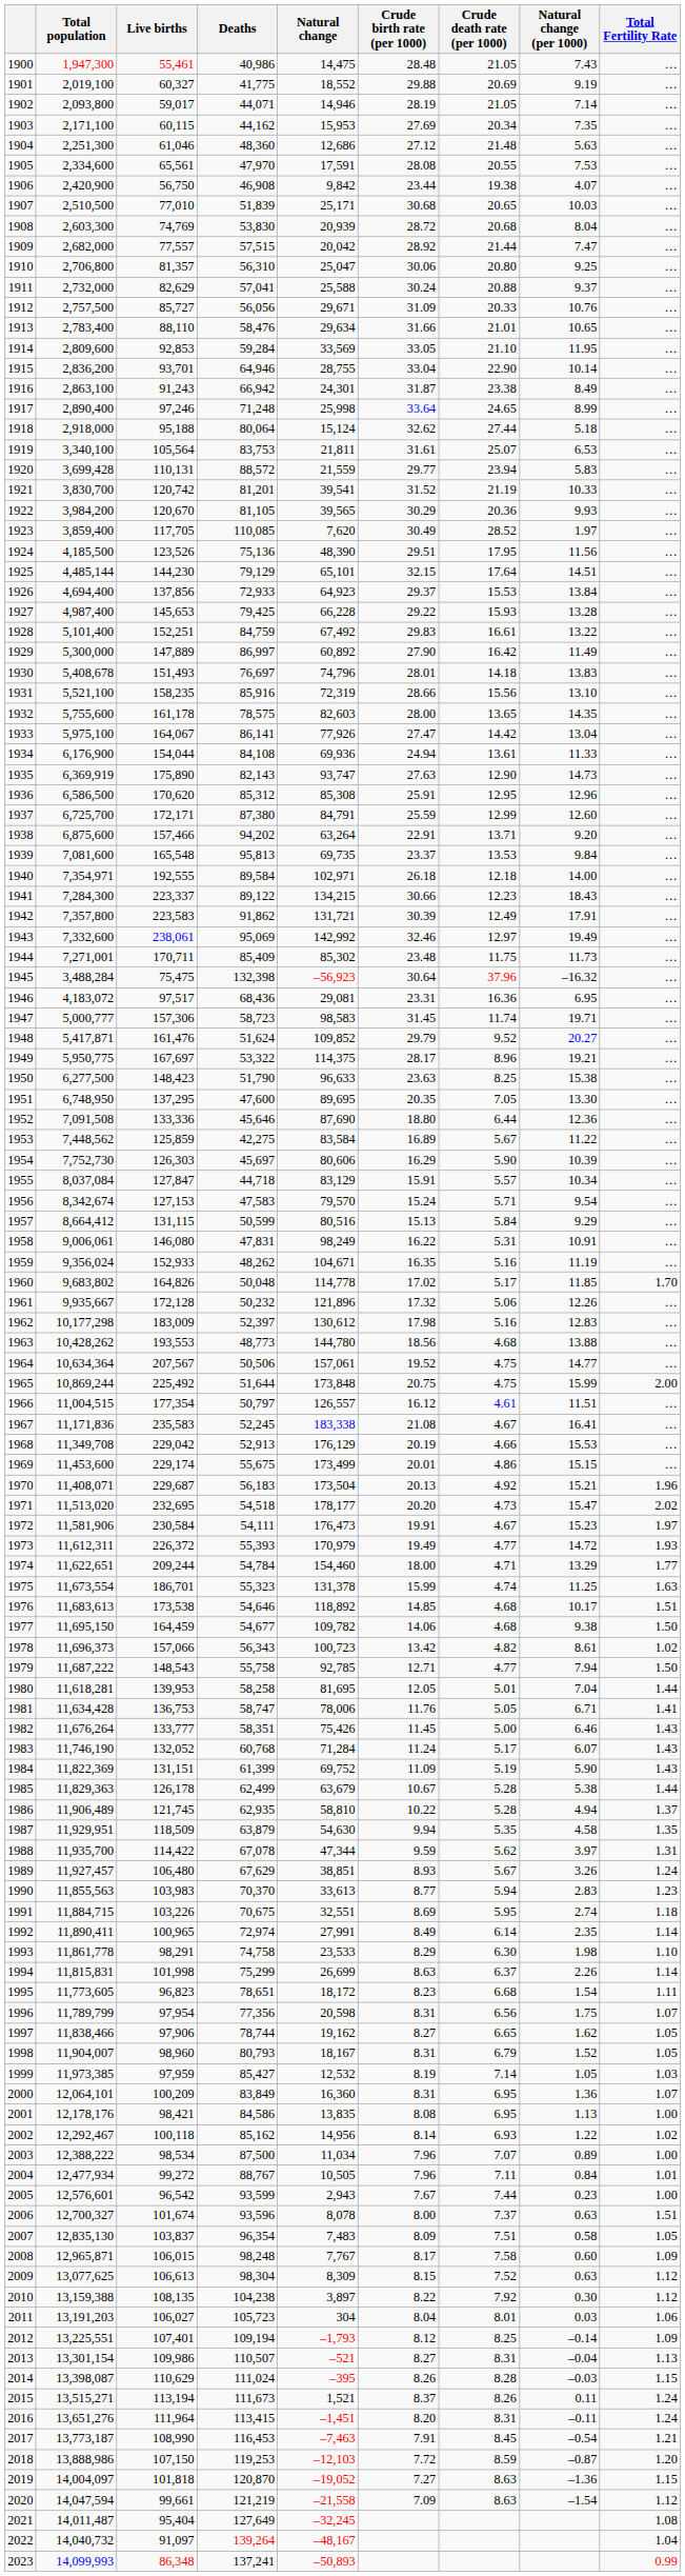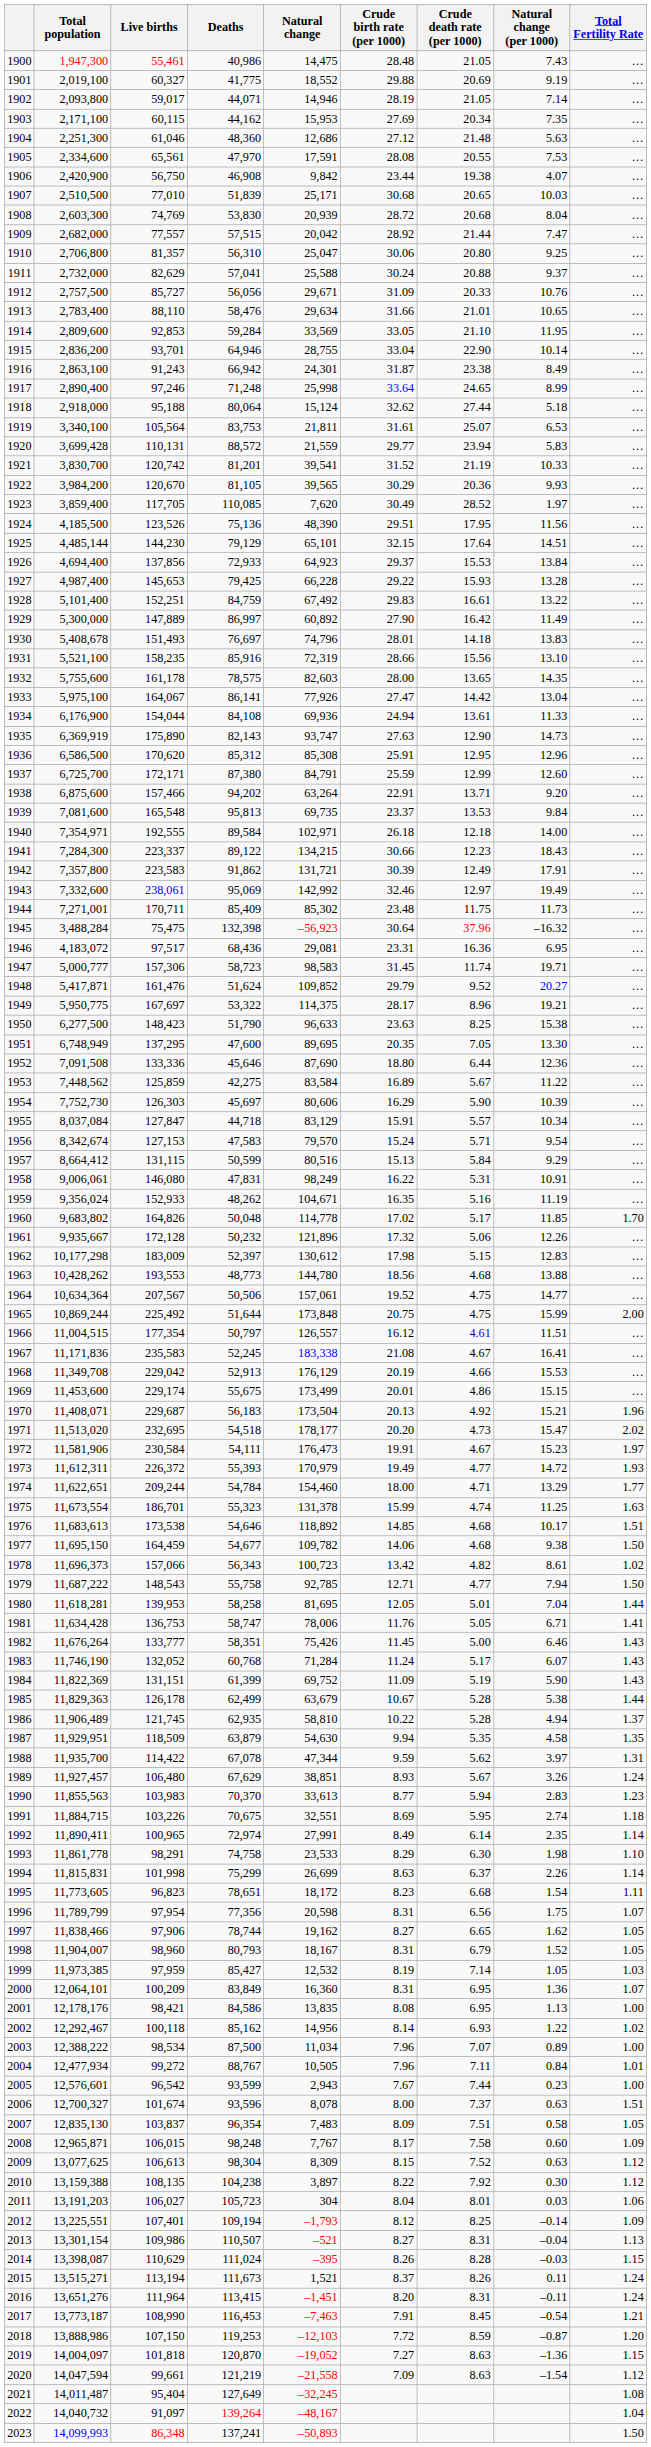1951 | Total population: 6,748,950 -> 6,748,949
1962 | Crude death rate (per 1000): 5.16 -> 5.15
2023 | Total Fertility Rate: 0.99 -> 1.50
